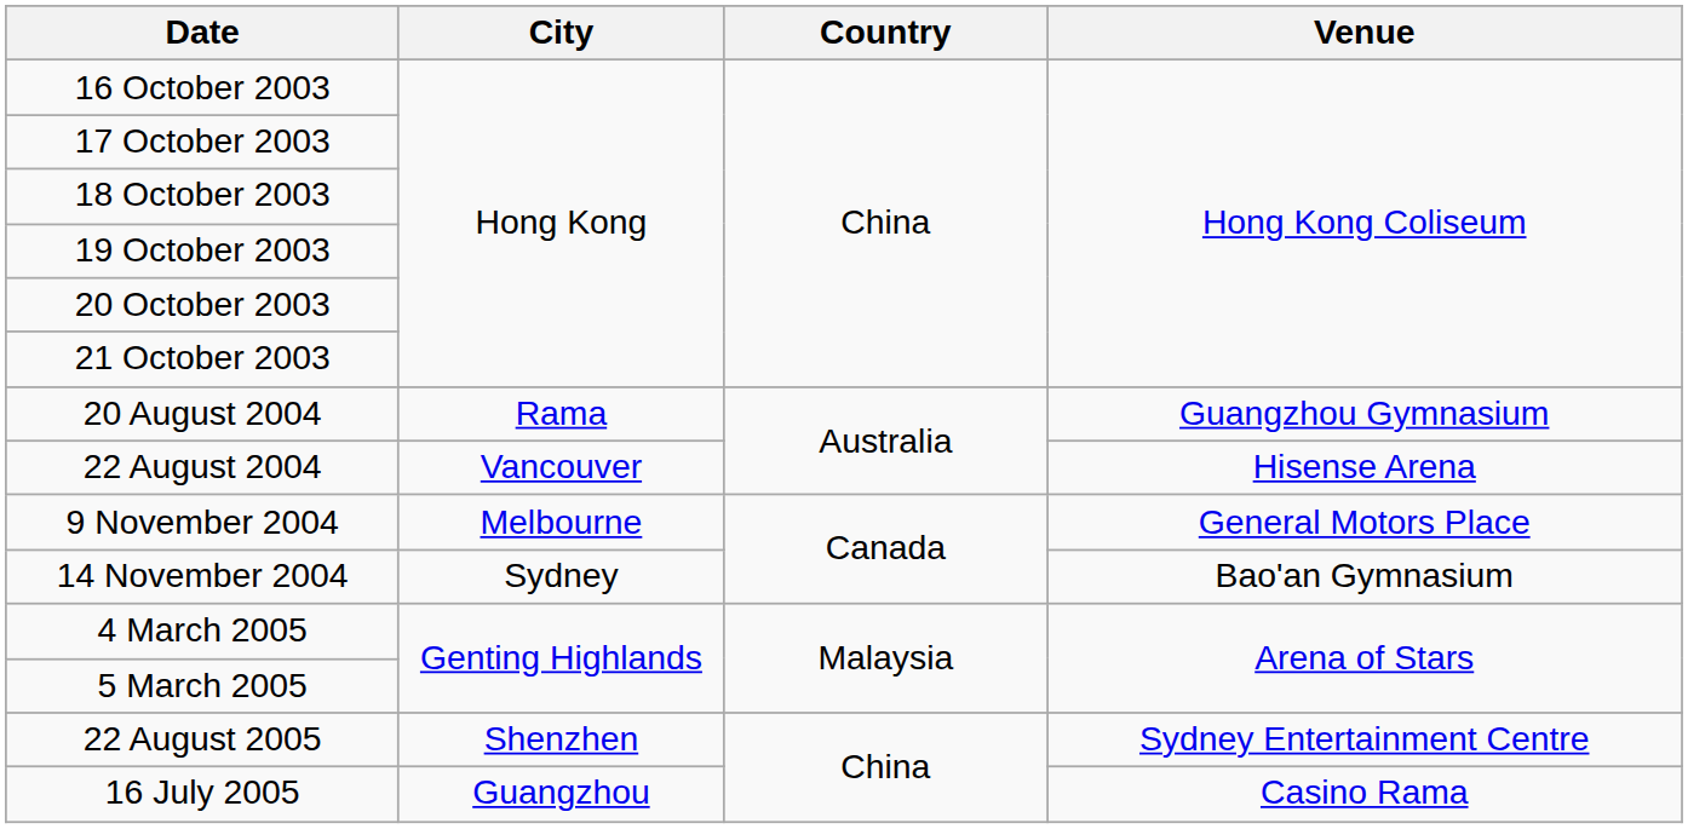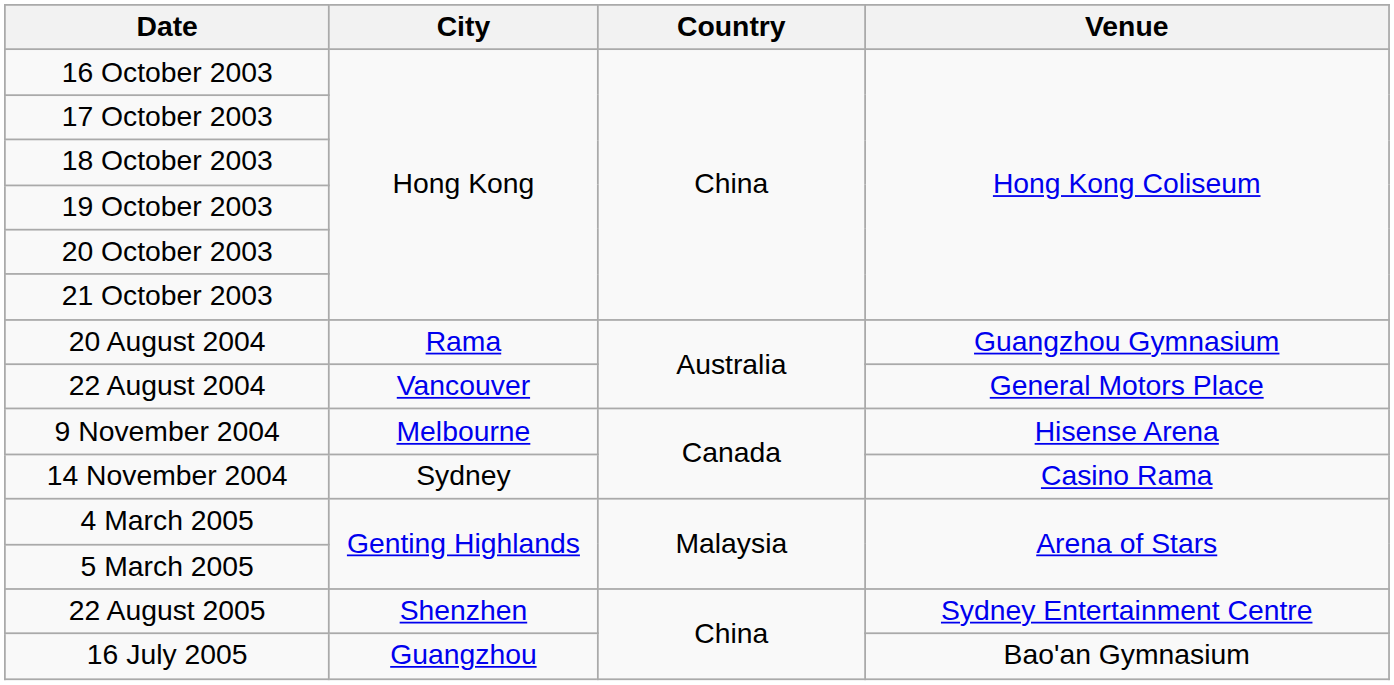22 August 2004 | Venue: Hisense Arena -> General Motors Place
9 November 2004 | Venue: General Motors Place -> Hisense Arena
14 November 2004 | Venue: Bao'an Gymnasium -> Casino Rama
16 July 2005 | Venue: Casino Rama -> Bao'an Gymnasium
